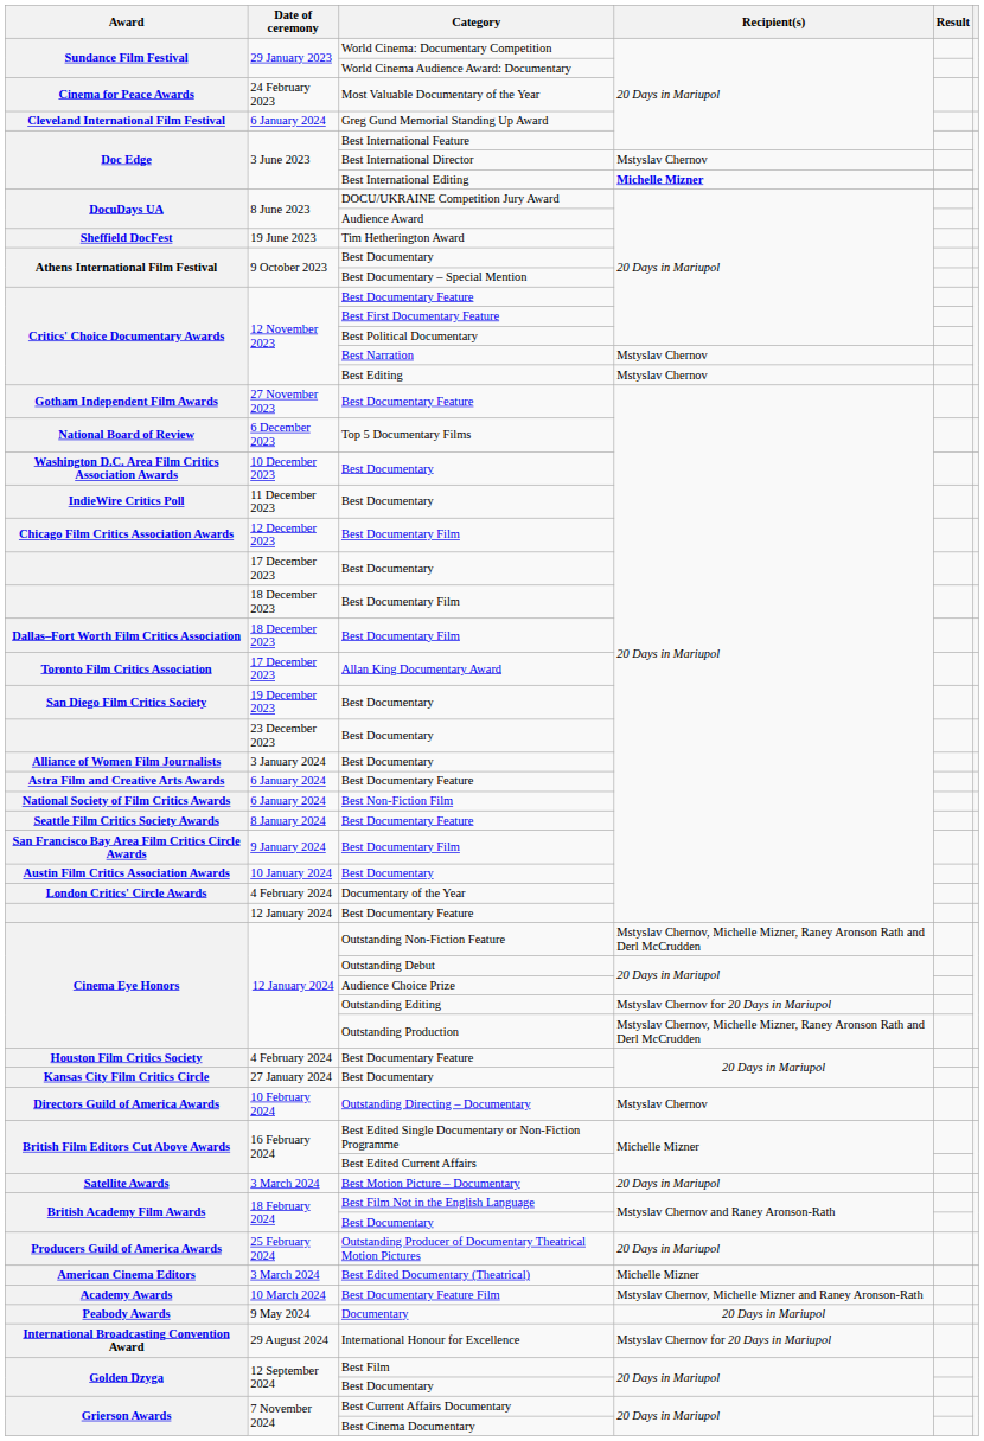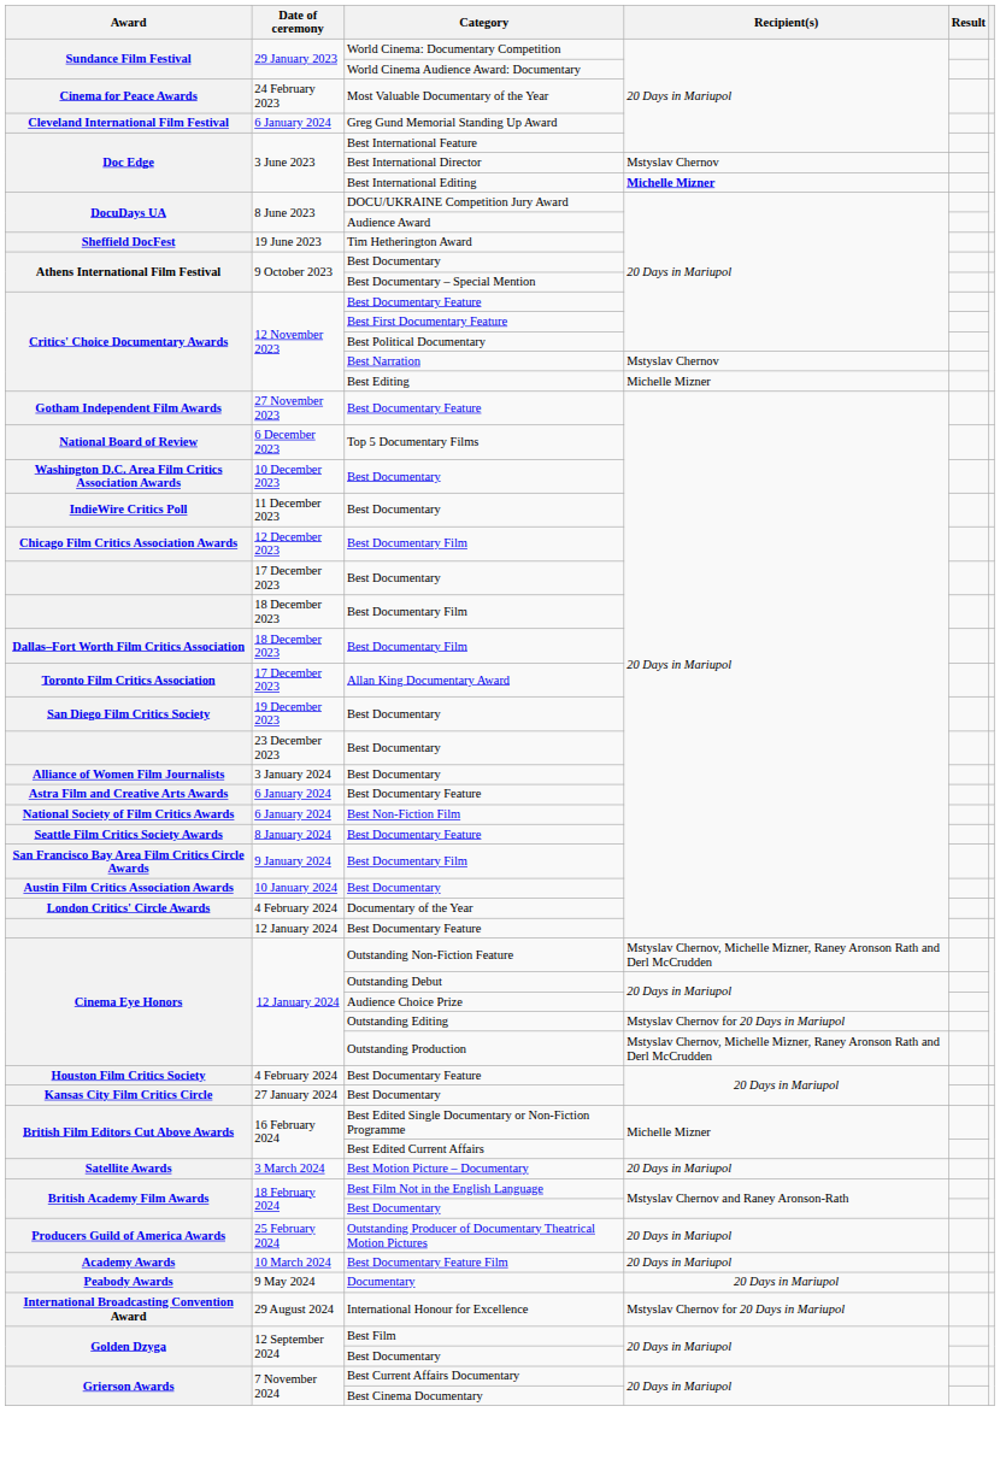Best Editing | Recipient(s): Mstyslav Chernov -> Michelle Mizner
- row: Directors Guild of America Awards | 10 February 2024 | Outstanding Directing – Documentary | Mstyslav Chernov
- row: American Cinema Editors | 3 March 2024 | Best Edited Documentary (Theatrical) | Michelle Mizner
Best Documentary Feature Film | Recipient(s): Mstyslav Chernov, Michelle Mizner and Raney Aronson-Rath -> 20 Days in Mariupol
